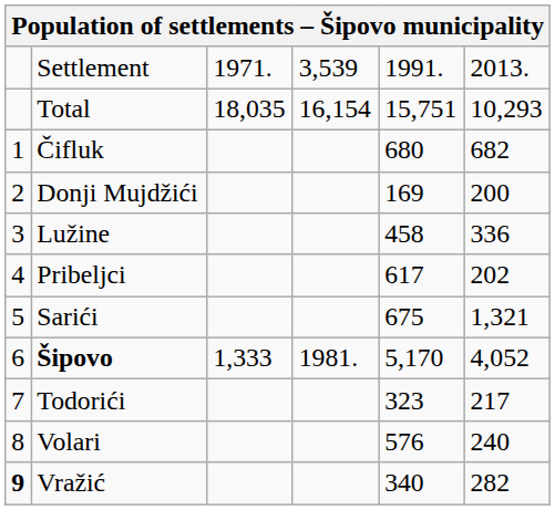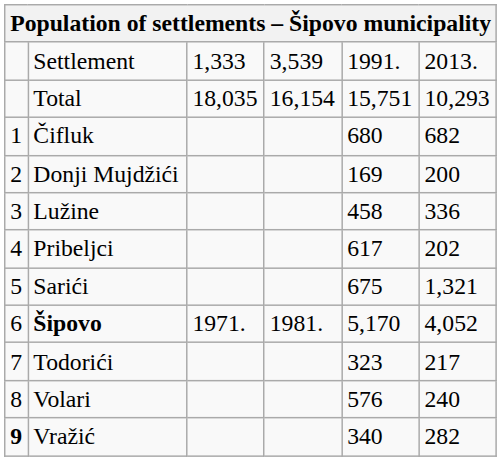Settlement | column 3: 1971. -> 1,333
Šipovo | column 3: 1,333 -> 1971.
